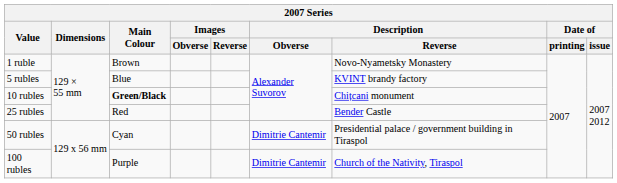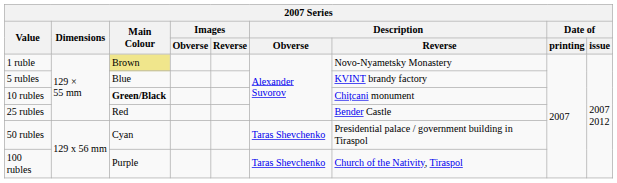1 ruble | Main Colour: no background -> khaki background
50 rubles | Description / Obverse: Dimitrie Cantemir -> Taras Shevchenko
100 rubles | Description / Obverse: Dimitrie Cantemir -> Taras Shevchenko
